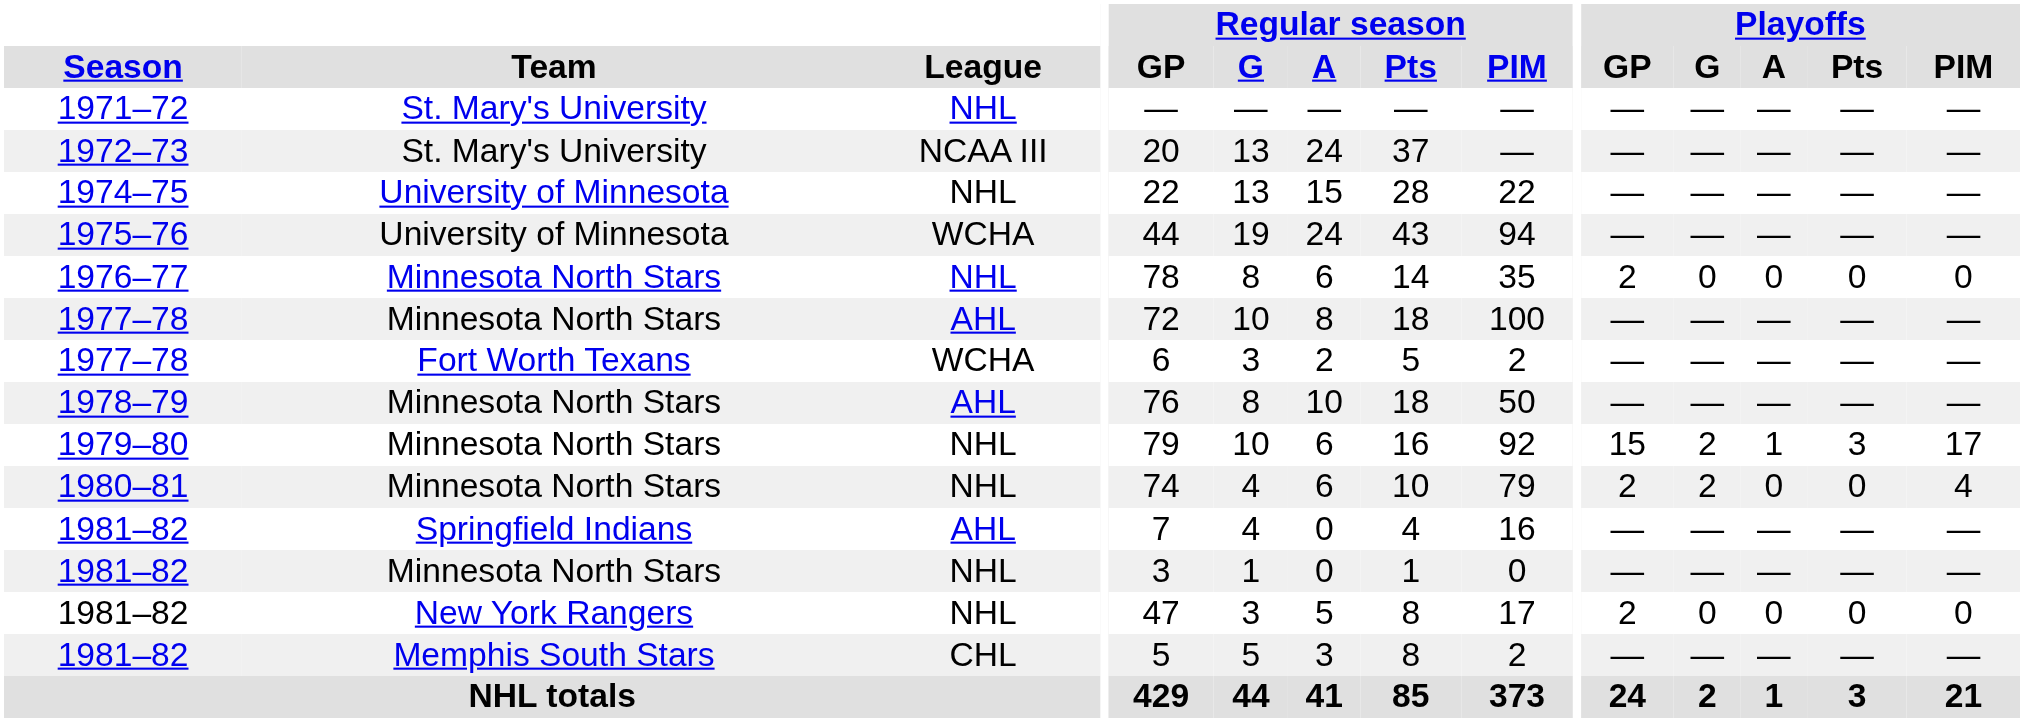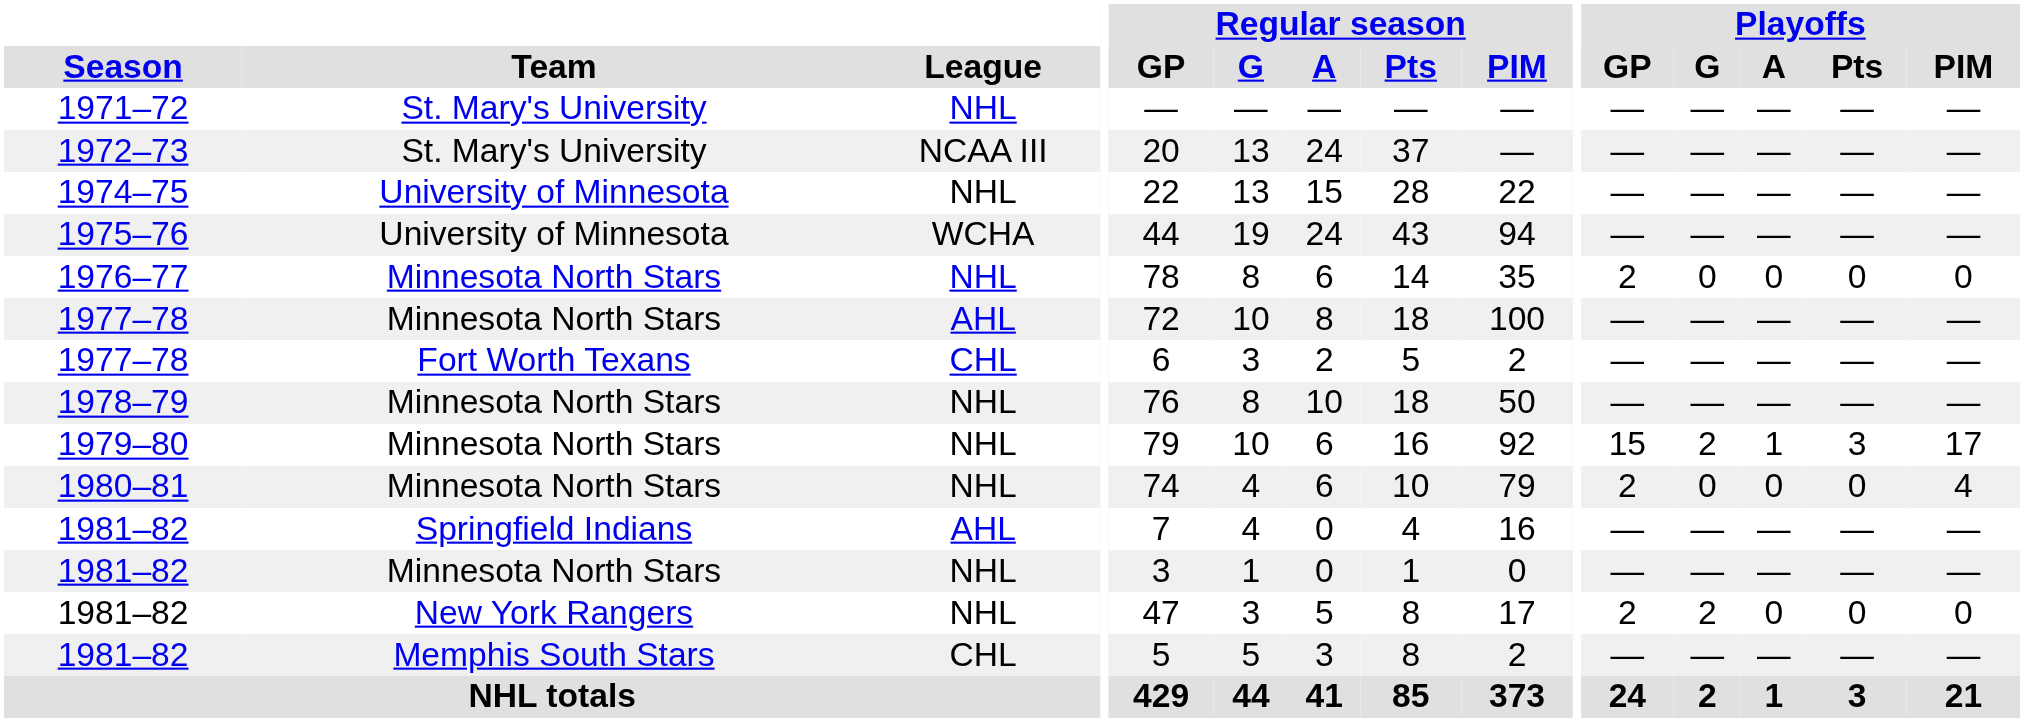1977–78 / Fort Worth Texans | League: WCHA -> CHL
1978–79 | League: AHL -> NHL
1980–81 | Playoffs / G: 2 -> 0
1981–82 / New York Rangers | Playoffs / G: 0 -> 2
